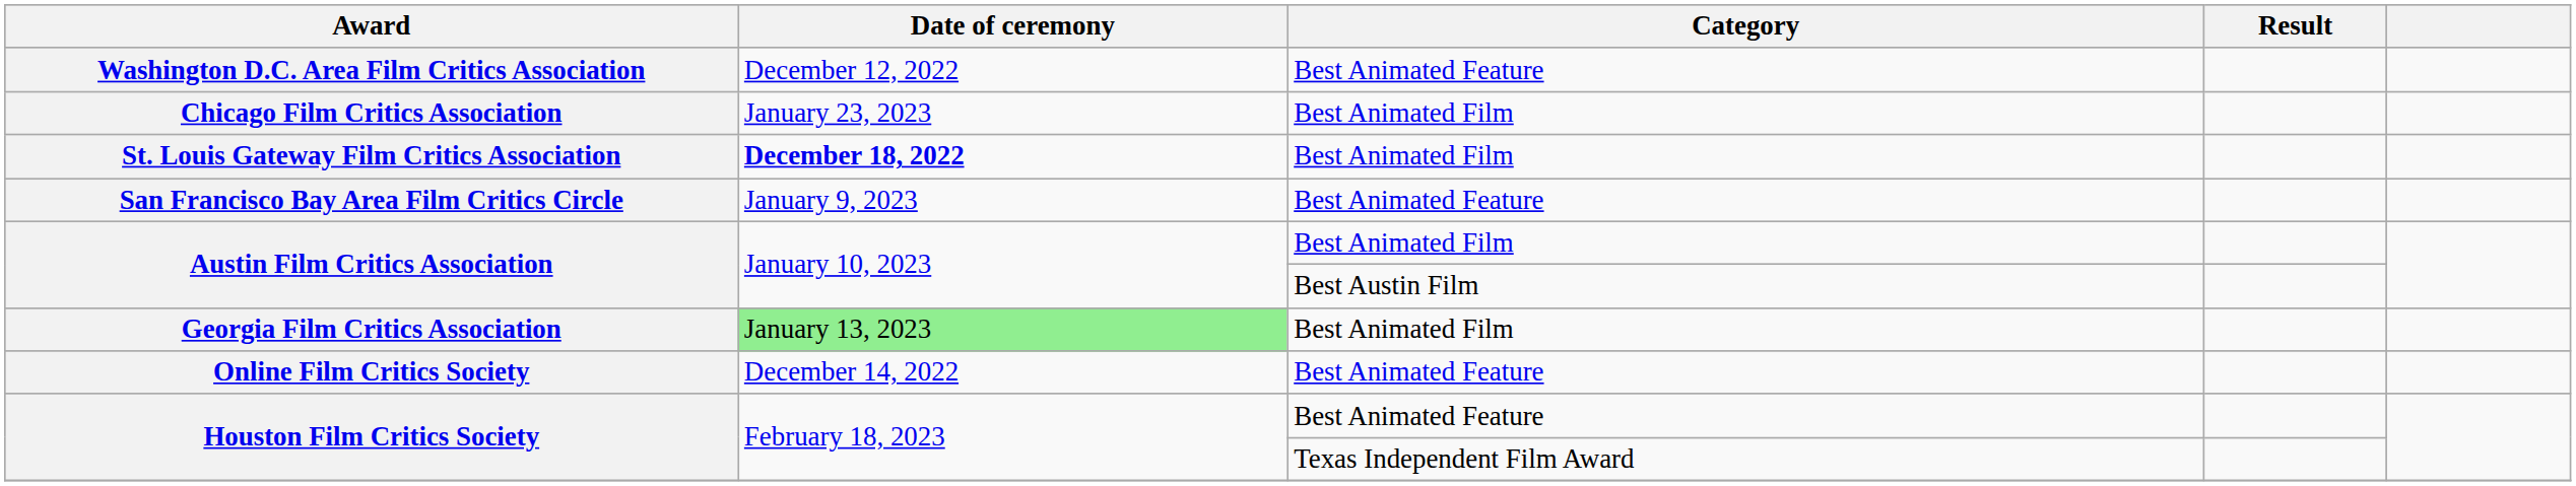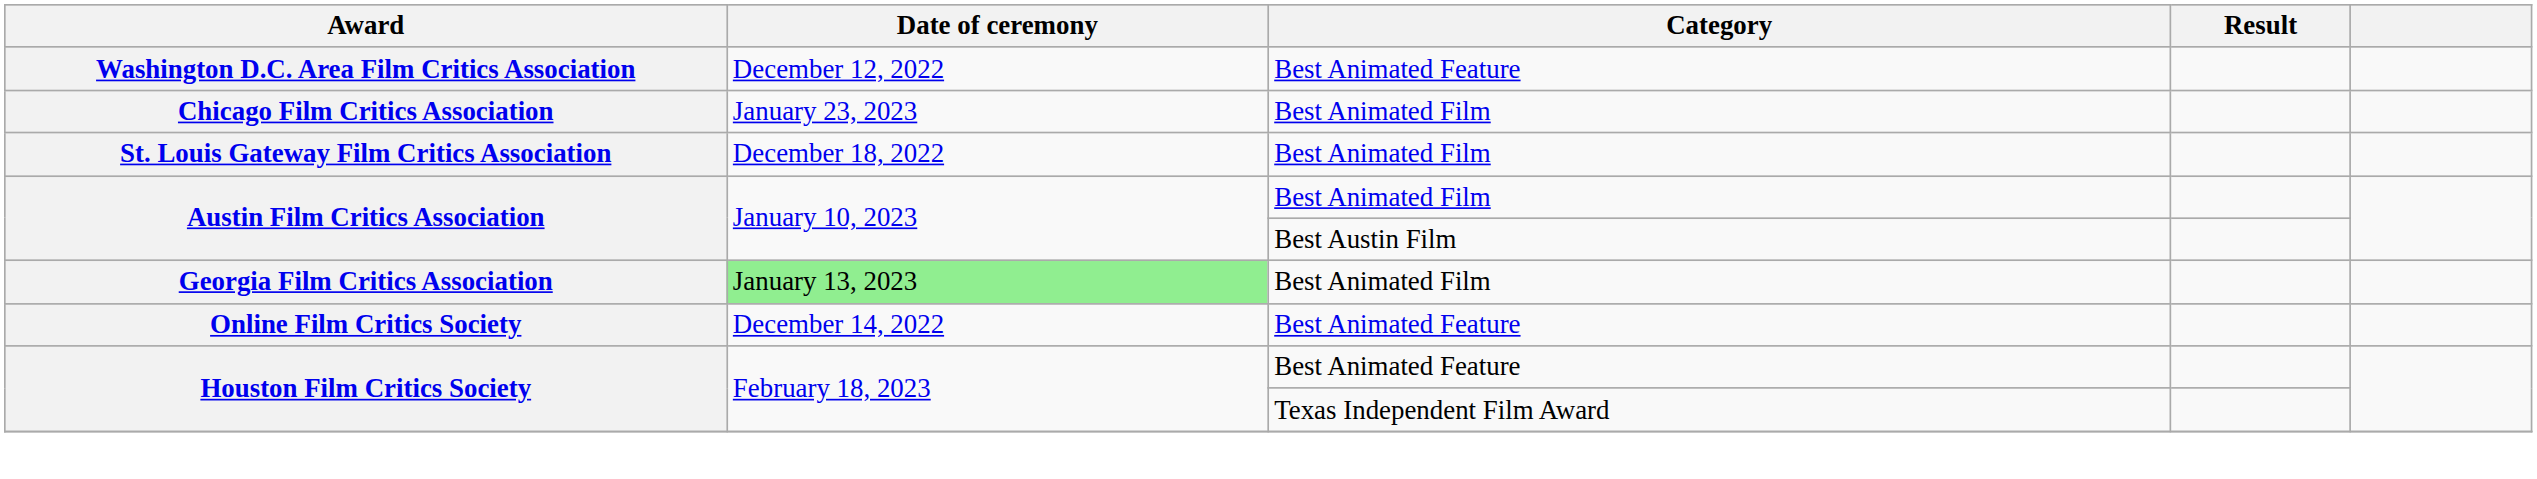St. Louis Gateway Film Critics Association | Date of ceremony: bold -> normal
- row: San Francisco Bay Area Film Critics Circle | January 9, 2023 | Best Animated Feature
